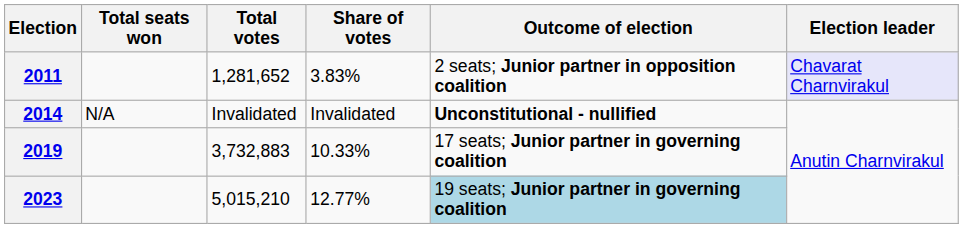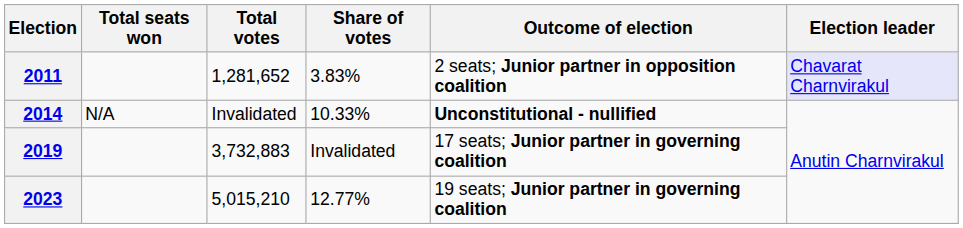2014 | Share of votes: Invalidated -> 10.33%
2019 | Share of votes: 10.33% -> Invalidated
2023 | Outcome of election: lightblue background -> no background
